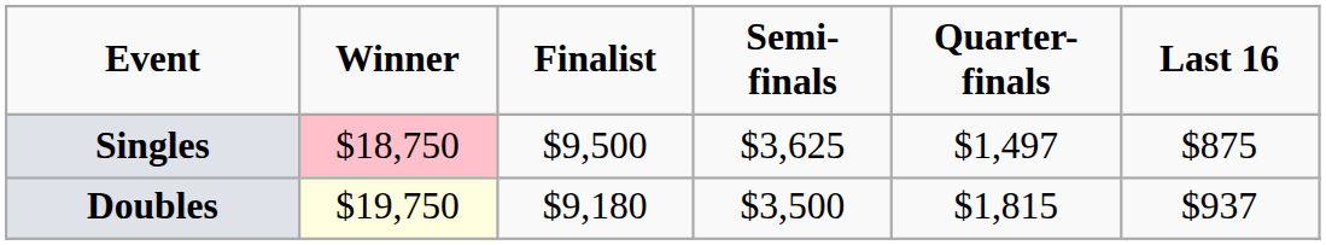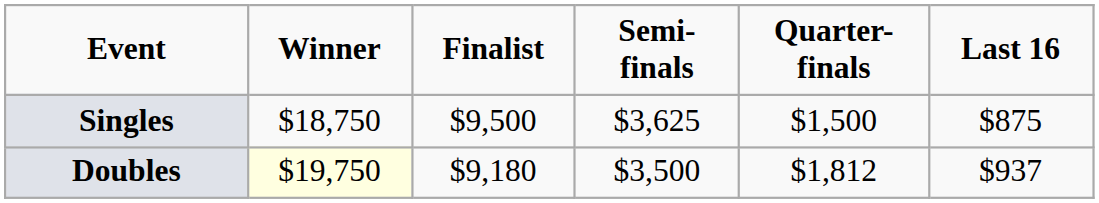Singles | Winner: pink background -> no background
Singles | Quarter-finals: $1,497 -> $1,500
Doubles | Quarter-finals: $1,815 -> $1,812
